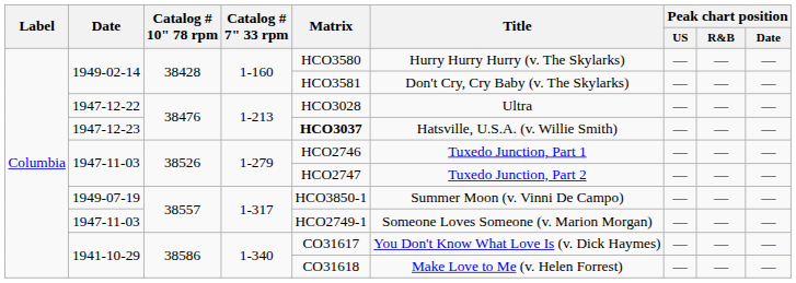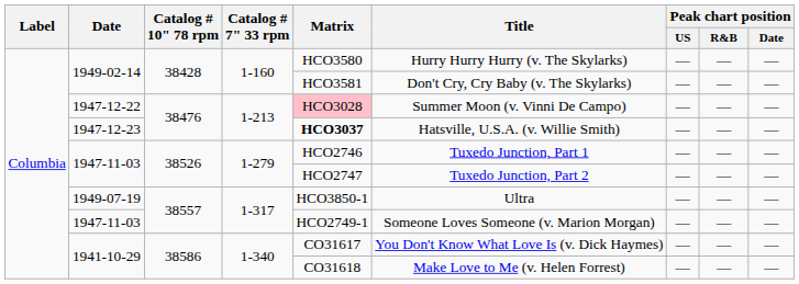1947-12-22 | Matrix: no background -> pink background
1947-12-22 | Title: Ultra -> Summer Moon (v. Vinni De Campo)
1949-07-19 | Title: Summer Moon (v. Vinni De Campo) -> Ultra
